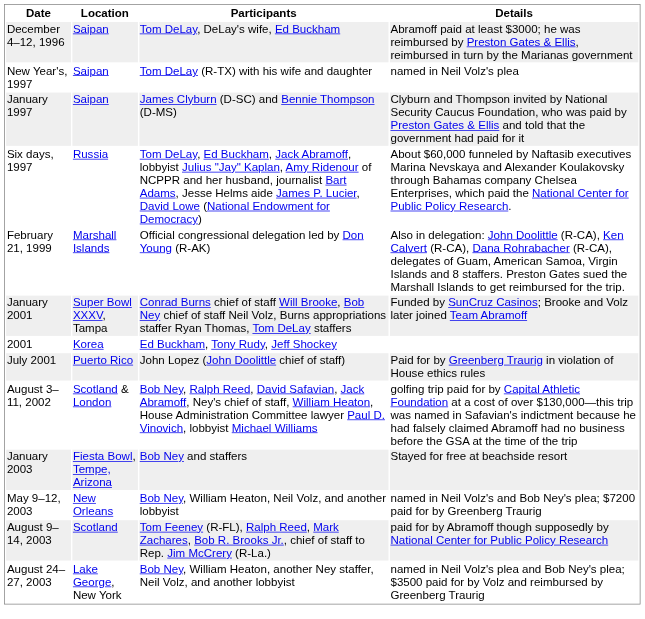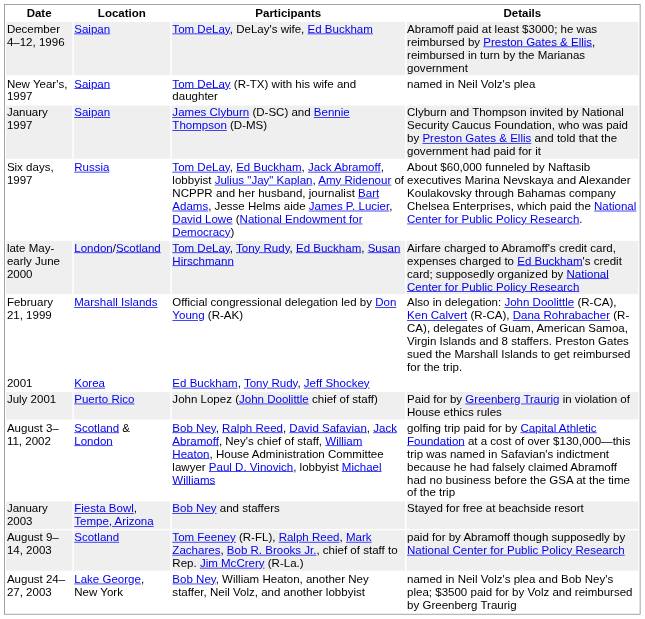+ row: late May-early June 2000 | London/Scotland | Tom DeLay, Tony Rudy, Ed Buckham, Susan Hirschmann | Airfare charged to Abramoff's credit card, expenses charged to Ed Buckham's credit card; supposedly organized by National Center for Public Policy Research
- row: January 2001 | Super Bowl XXXV, Tampa | Conrad Burns chief of staff Will Brooke, Bob Ney chief of staff Neil Volz, Burns appropriations staffer Ryan Thomas, Tom DeLay staffers | Funded by SunCruz Casinos; Brooke and Volz later joined Team Abramoff
- row: May 9–12, 2003 | New Orleans | Bob Ney, William Heaton, Neil Volz, and another lobbyist | named in Neil Volz's and Bob Ney's plea; $7200 paid for by Greenberg Traurig
